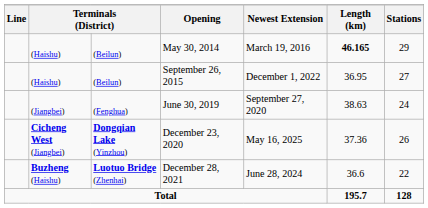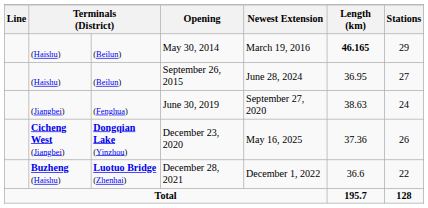September 26, 2015 | Newest Extension: December 1, 2022 -> June 28, 2024
December 28, 2021 | Newest Extension: June 28, 2024 -> December 1, 2022
